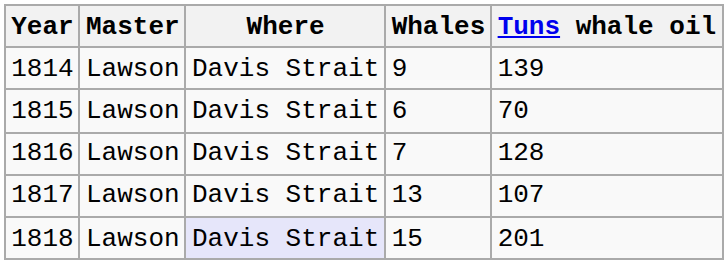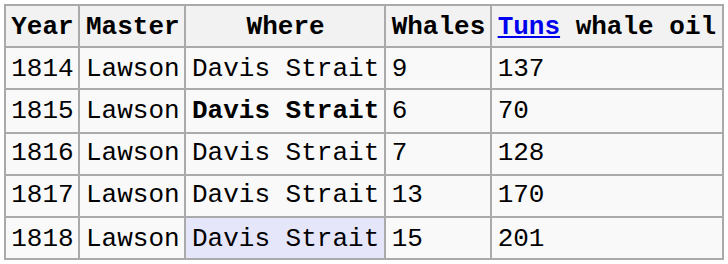1814 | Tuns whale oil: 139 -> 137
1815 | Where: normal -> bold
1817 | Tuns whale oil: 107 -> 170
